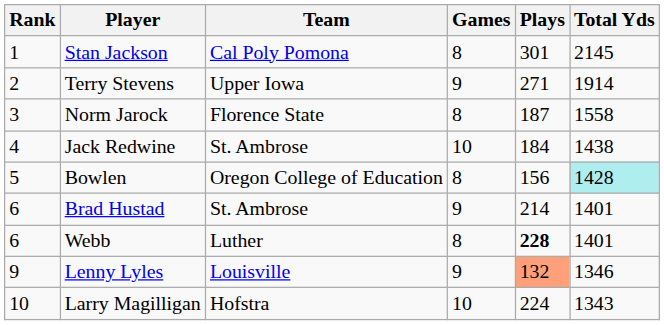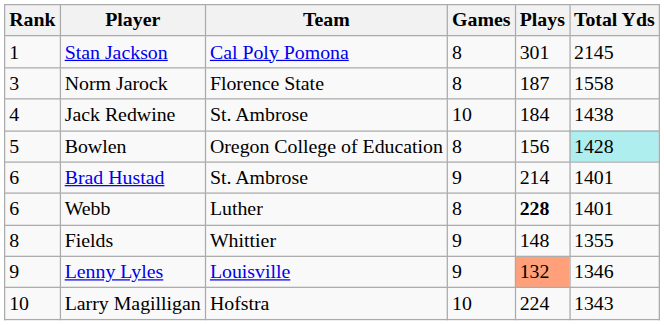- row: 2 | Terry Stevens | Upper Iowa | 9 | 271 | 1914
+ row: 8 | Fields | Whittier | 9 | 148 | 1355
